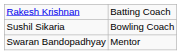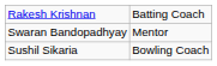rows swapped: Sushil Sikaria <-> Swaran Bandopadhyay
